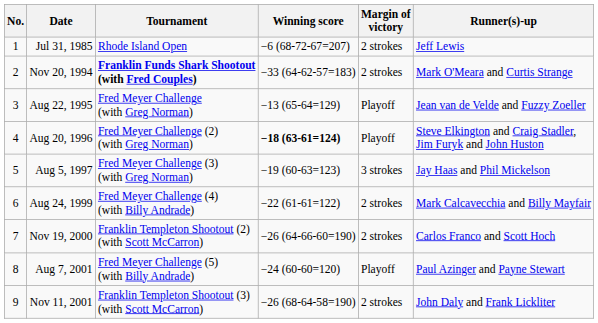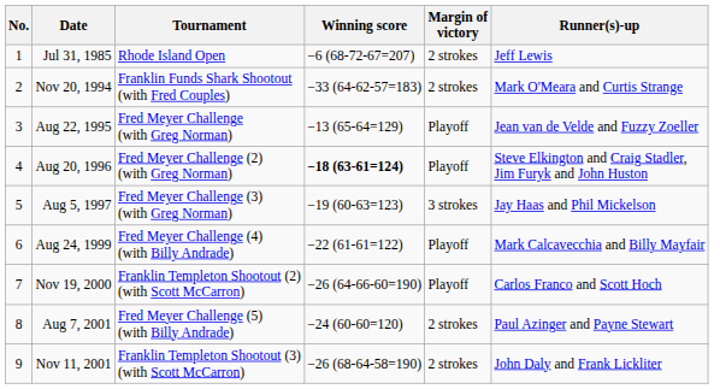Nov 20, 1994 | Tournament: bold -> normal
Aug 24, 1999 | Margin of victory: 2 strokes -> Playoff
Nov 19, 2000 | Margin of victory: 2 strokes -> Playoff
Aug 7, 2001 | Margin of victory: Playoff -> 2 strokes
